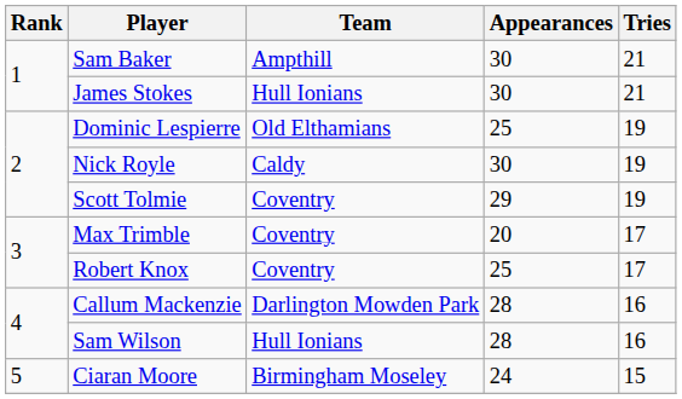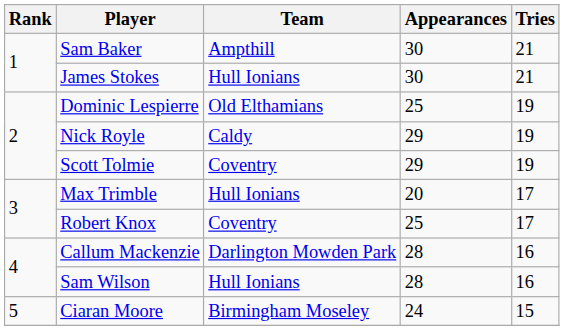Nick Royle | Appearances: 30 -> 29
Max Trimble | Team: Coventry -> Hull Ionians
